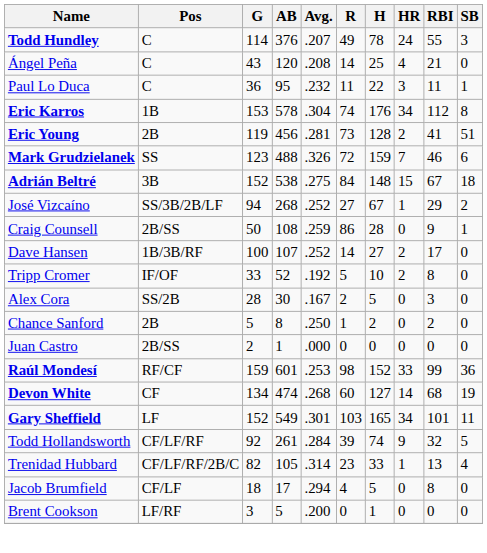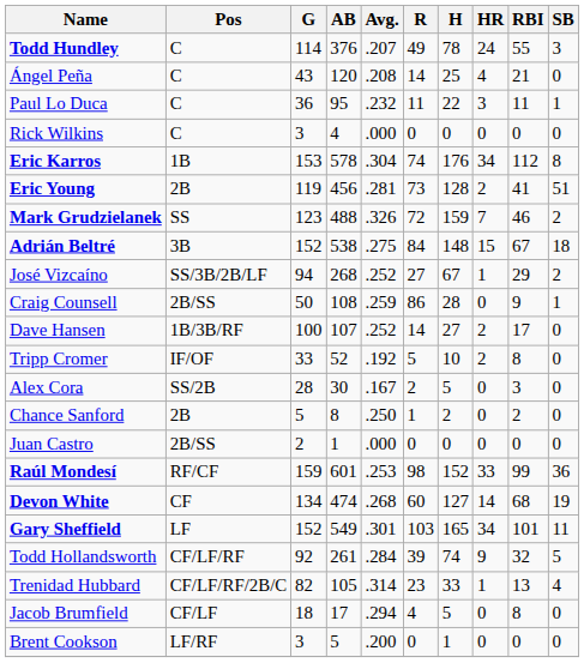+ row: Rick Wilkins | C | 3 | 4 | .000 | 0 | 0 | 0 | 0 | 0
Mark Grudzielanek | SB: 6 -> 2
